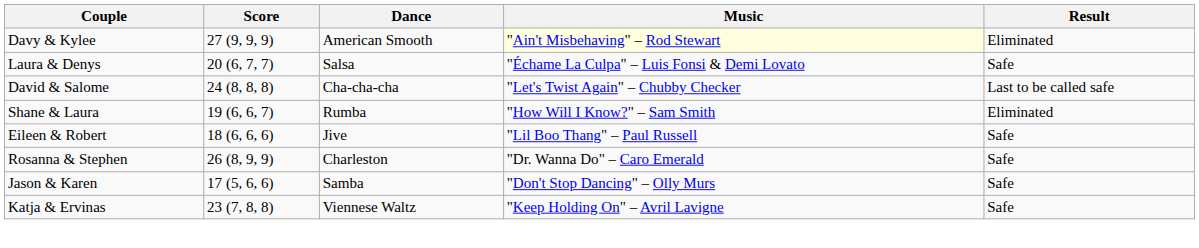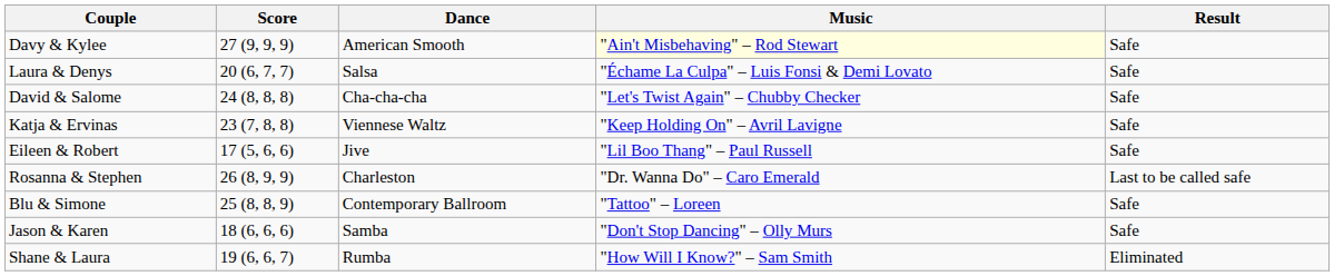Davy & Kylee | Result: Eliminated -> Safe
David & Salome | Result: Last to be called safe -> Safe
rows swapped: Shane & Laura <-> Katja & Ervinas
Eileen & Robert | Score: 18 (6, 6, 6) -> 17 (5, 6, 6)
Rosanna & Stephen | Result: Safe -> Last to be called safe
+ row: Blu & Simone | 25 (8, 8, 9) | Contemporary Ballroom | "Tattoo" – Loreen | Safe
Jason & Karen | Score: 17 (5, 6, 6) -> 18 (6, 6, 6)
